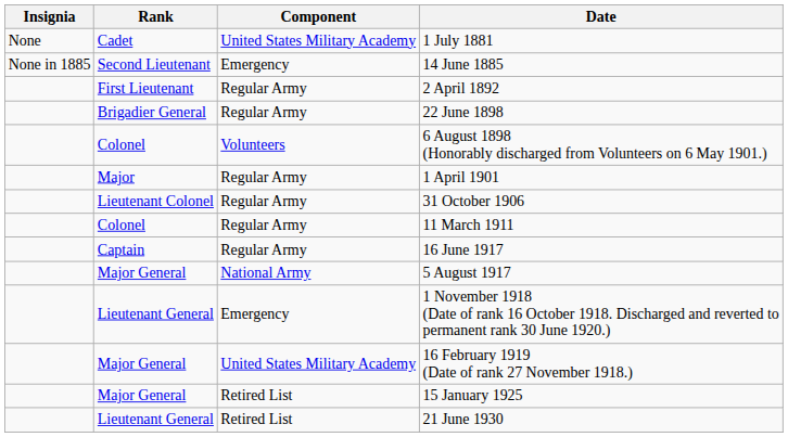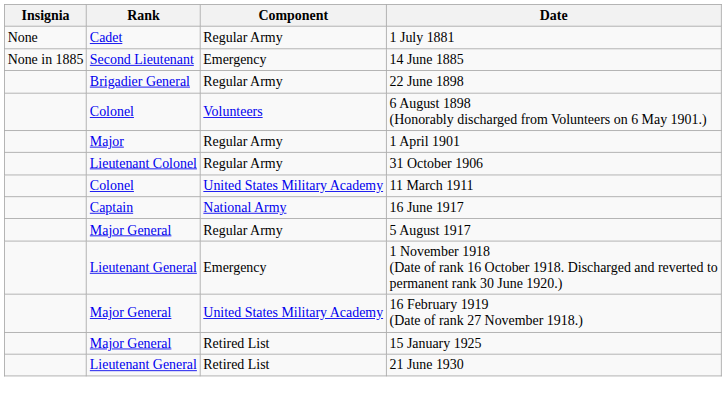1 July 1881 | Component: United States Military Academy -> Regular Army
- row: First Lieutenant | Regular Army | 2 April 1892
11 March 1911 | Component: Regular Army -> United States Military Academy
16 June 1917 | Component: Regular Army -> National Army
5 August 1917 | Component: National Army -> Regular Army
